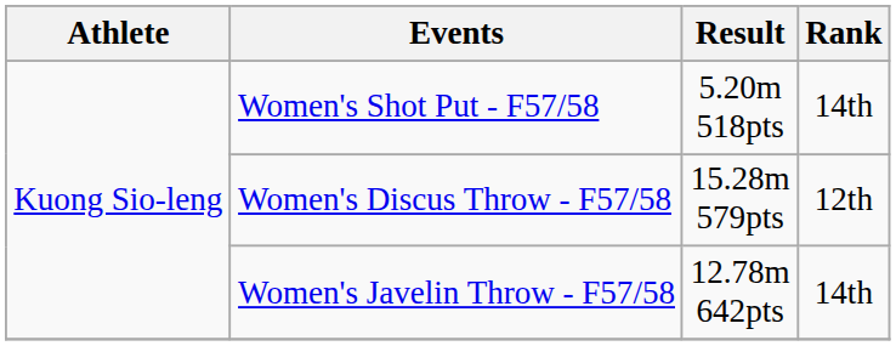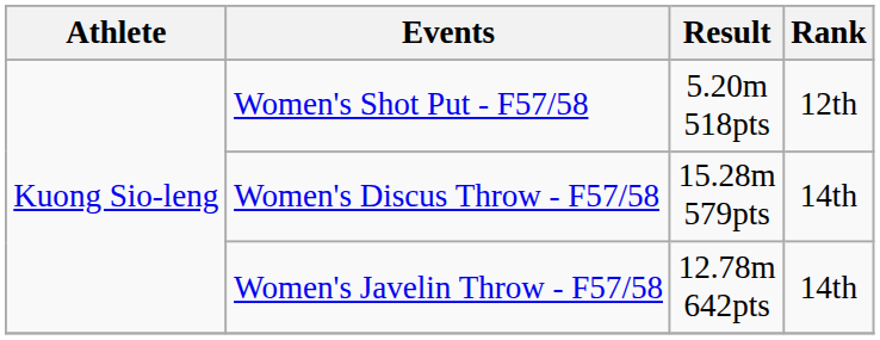Women's Shot Put - F57/58 | Rank: 14th -> 12th
Women's Discus Throw - F57/58 | Rank: 12th -> 14th
